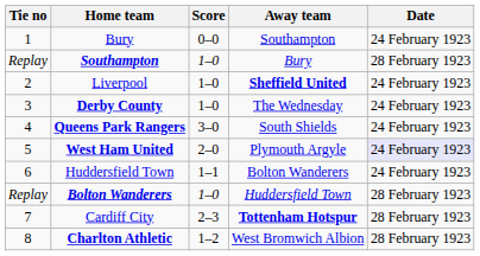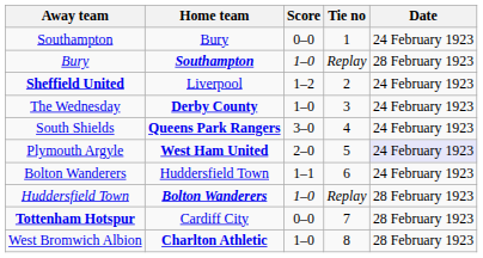columns swapped: Tie no <-> Away team
Liverpool | Score: 1–0 -> 1–2
Cardiff City | Score: 2–3 -> 0–0
Charlton Athletic | Score: 1–2 -> 1–0
